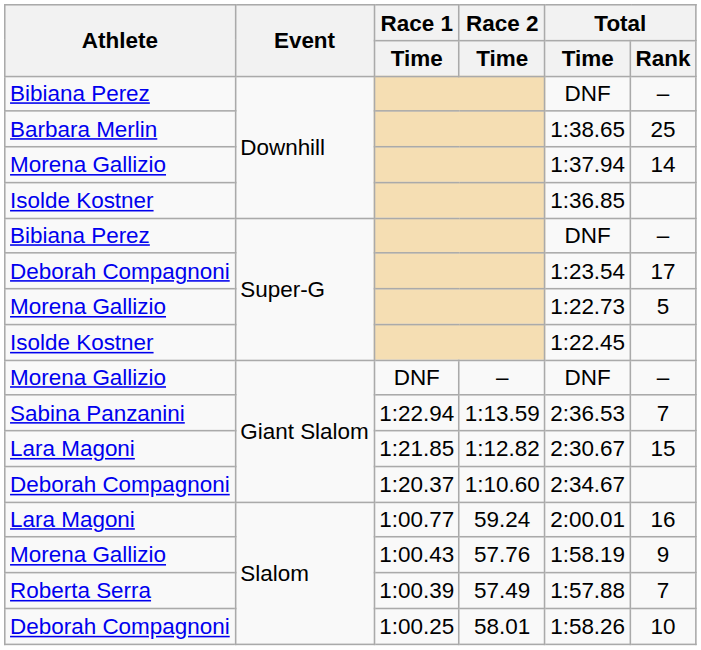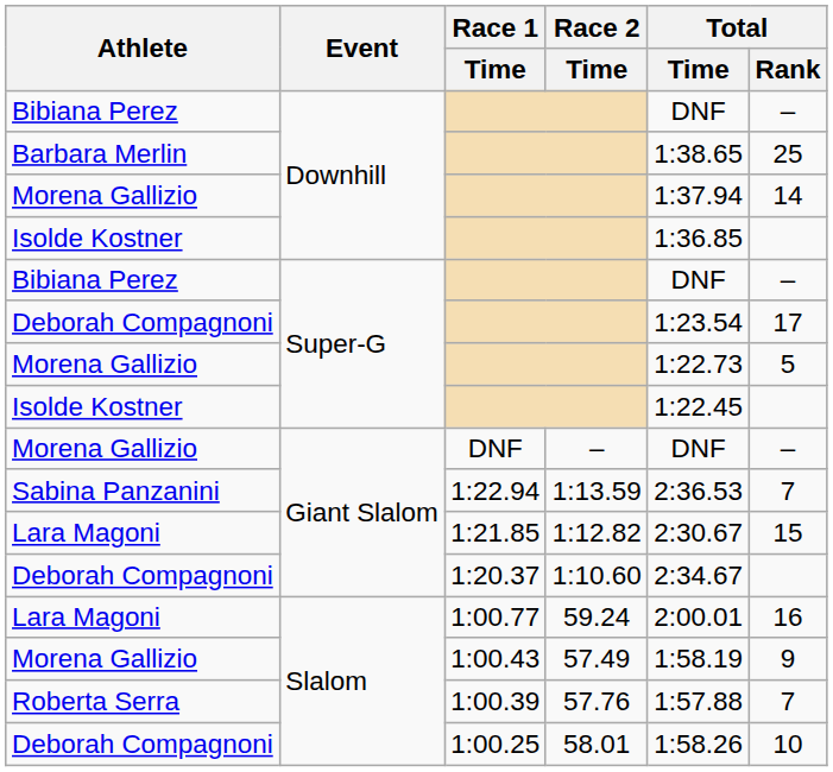1:00.43 | Race 2 / Time: 57.76 -> 57.49
1:00.39 | Race 2 / Time: 57.49 -> 57.76
